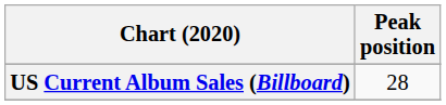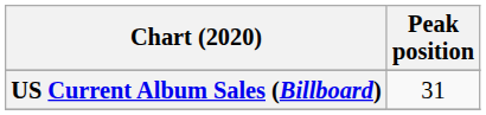US Current Album Sales (Billboard) | Peak position: 28 -> 31
